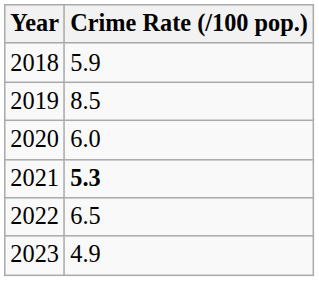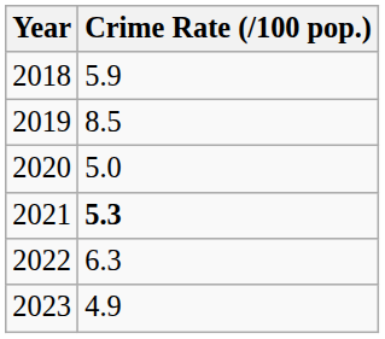2020 | Crime Rate (/100 pop.): 6.0 -> 5.0
2022 | Crime Rate (/100 pop.): 6.5 -> 6.3
